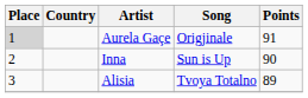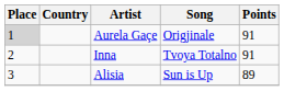Inna | Song: Sun is Up -> Tvoya Totalno
Inna | Points: 90 -> 91
Alisia | Song: Tvoya Totalno -> Sun is Up
